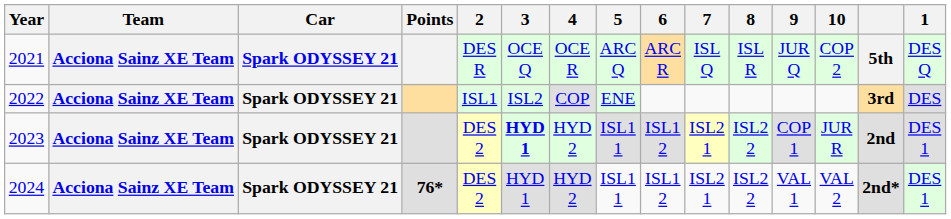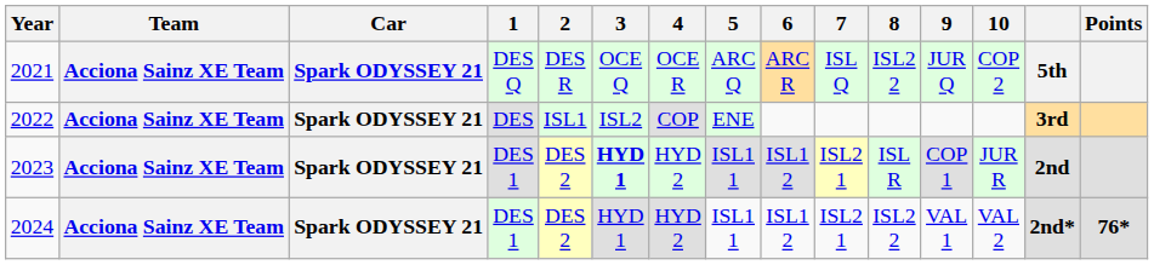columns swapped: 1 <-> Points
2021 | 8: ISL R -> ISL2 2
2023 | 8: ISL2 2 -> ISL R
